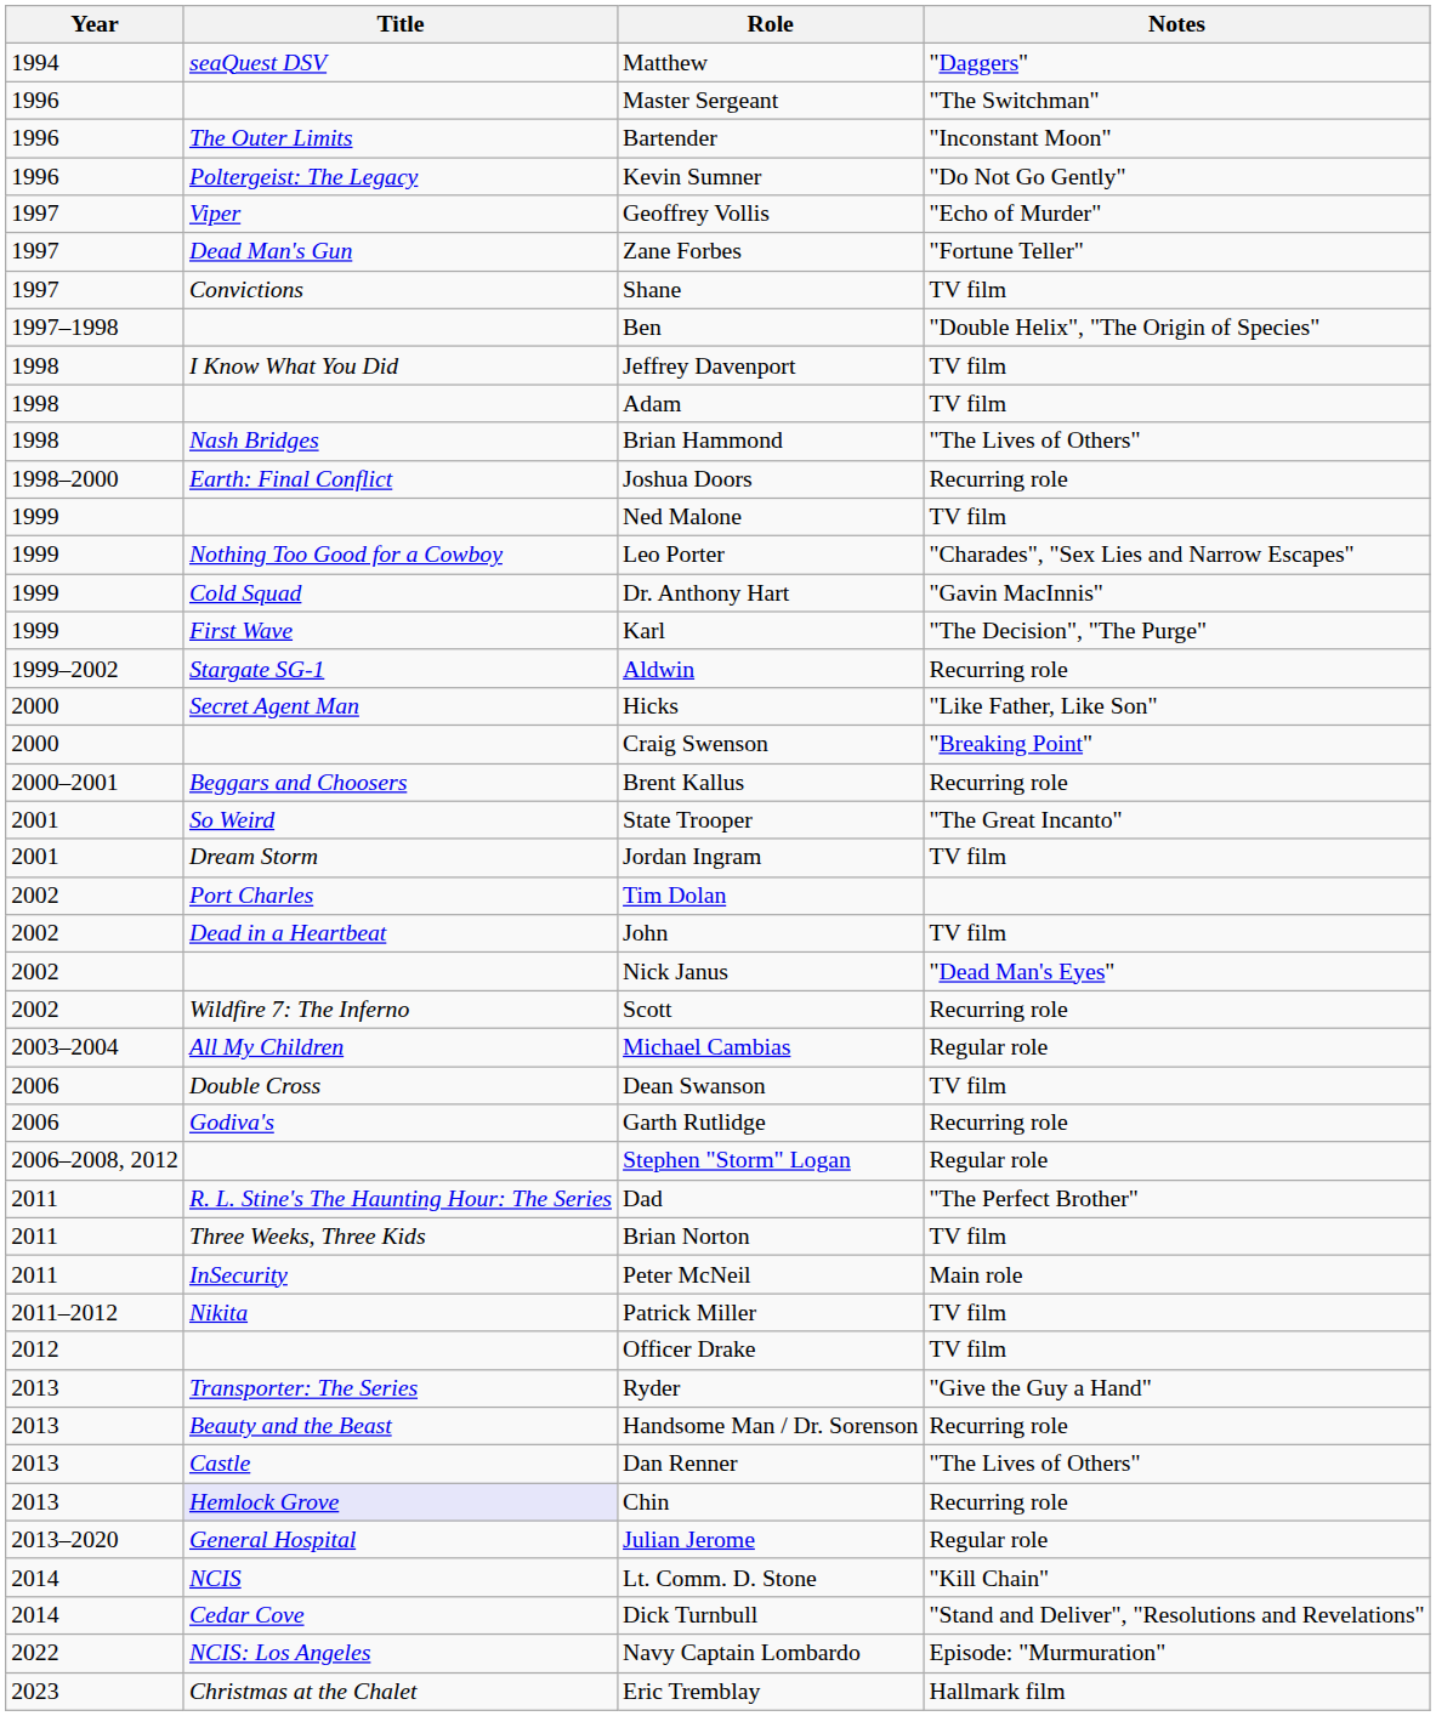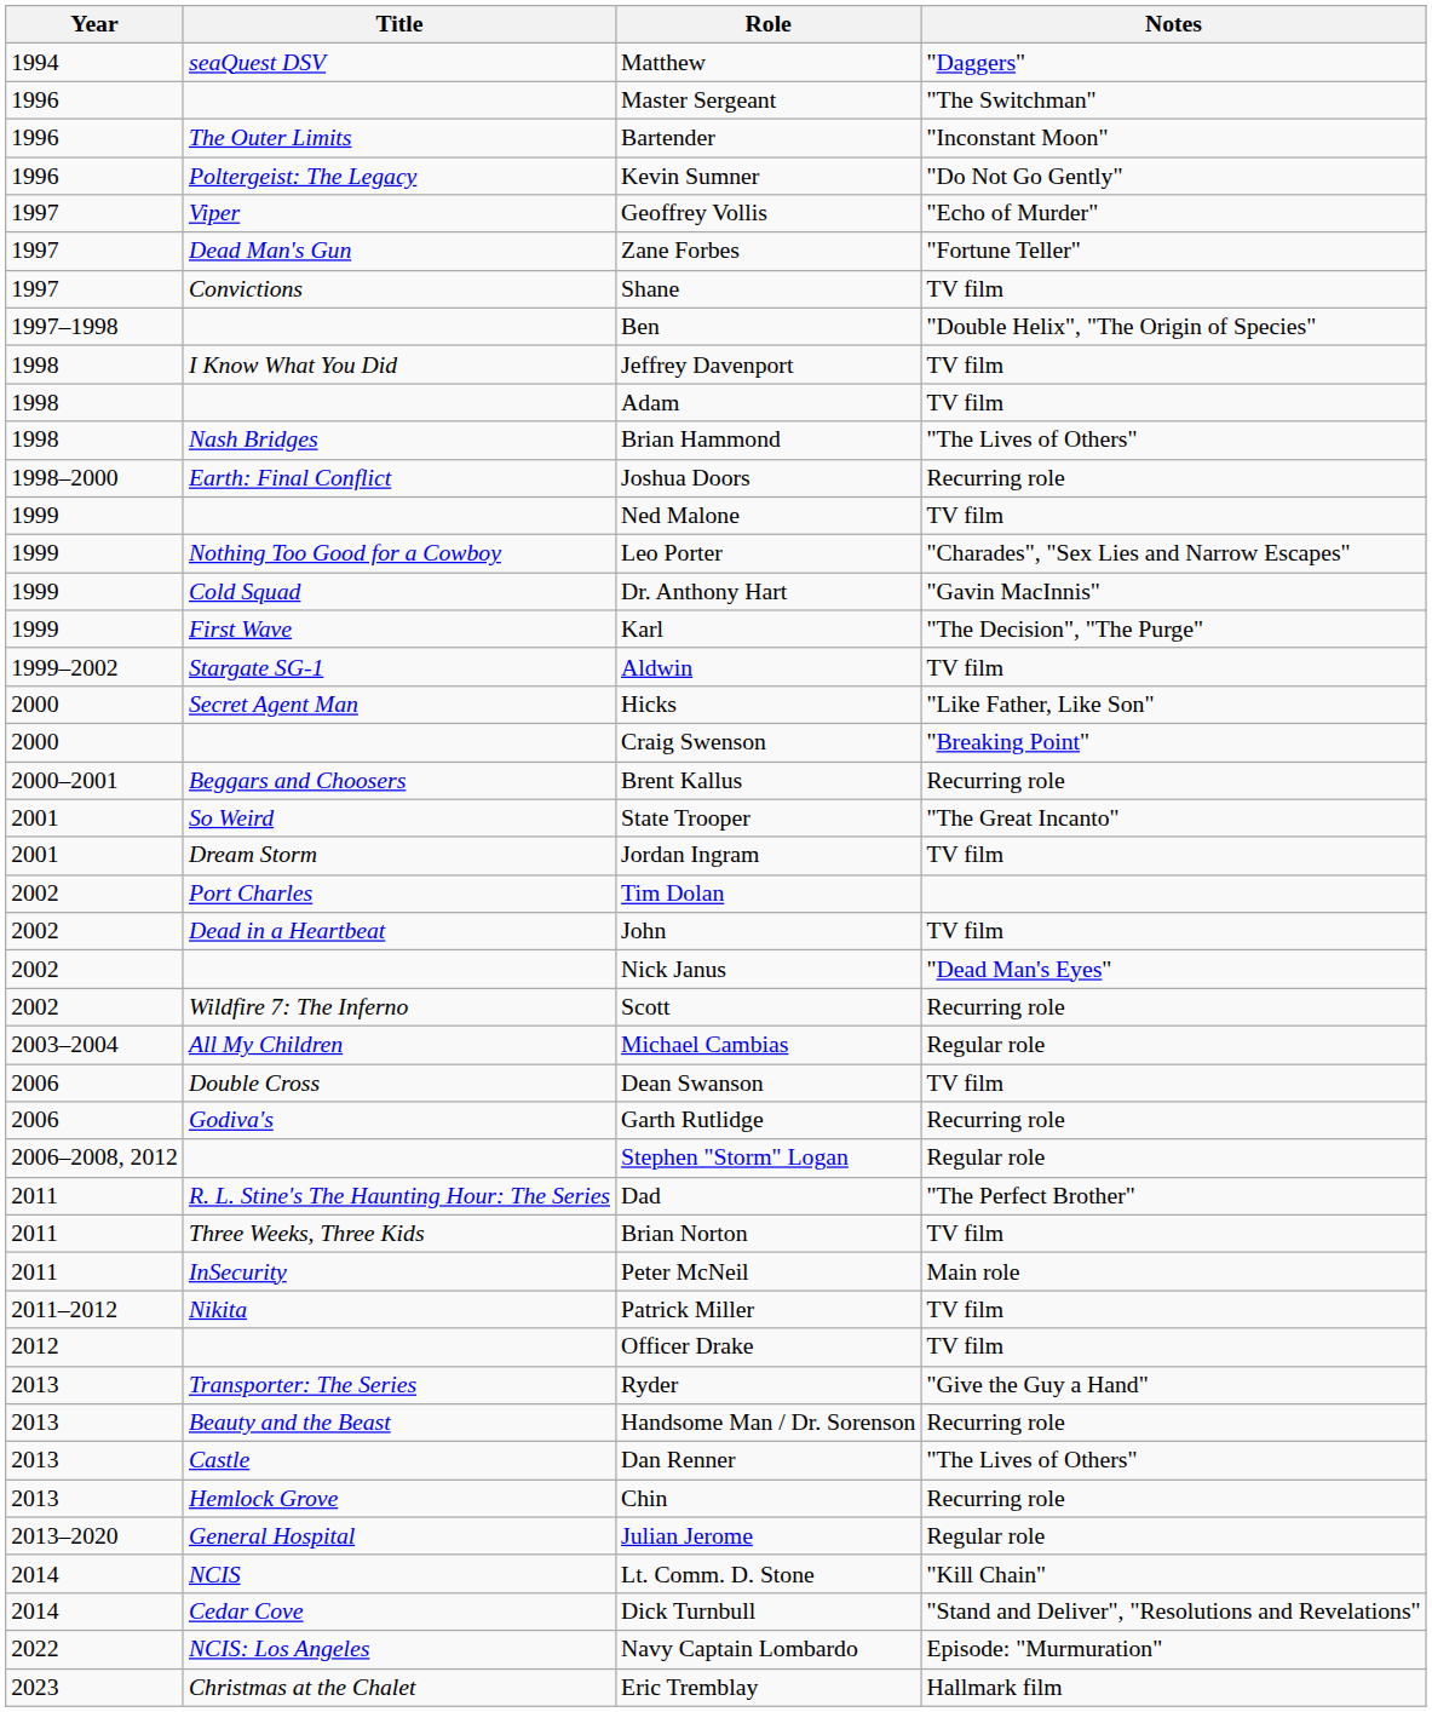Aldwin | Notes: Recurring role -> TV film
Chin | Title: lavender background -> no background
